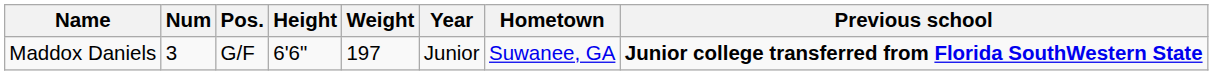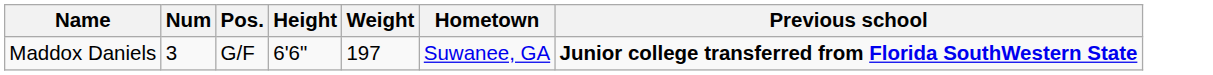- column: Year | Junior
